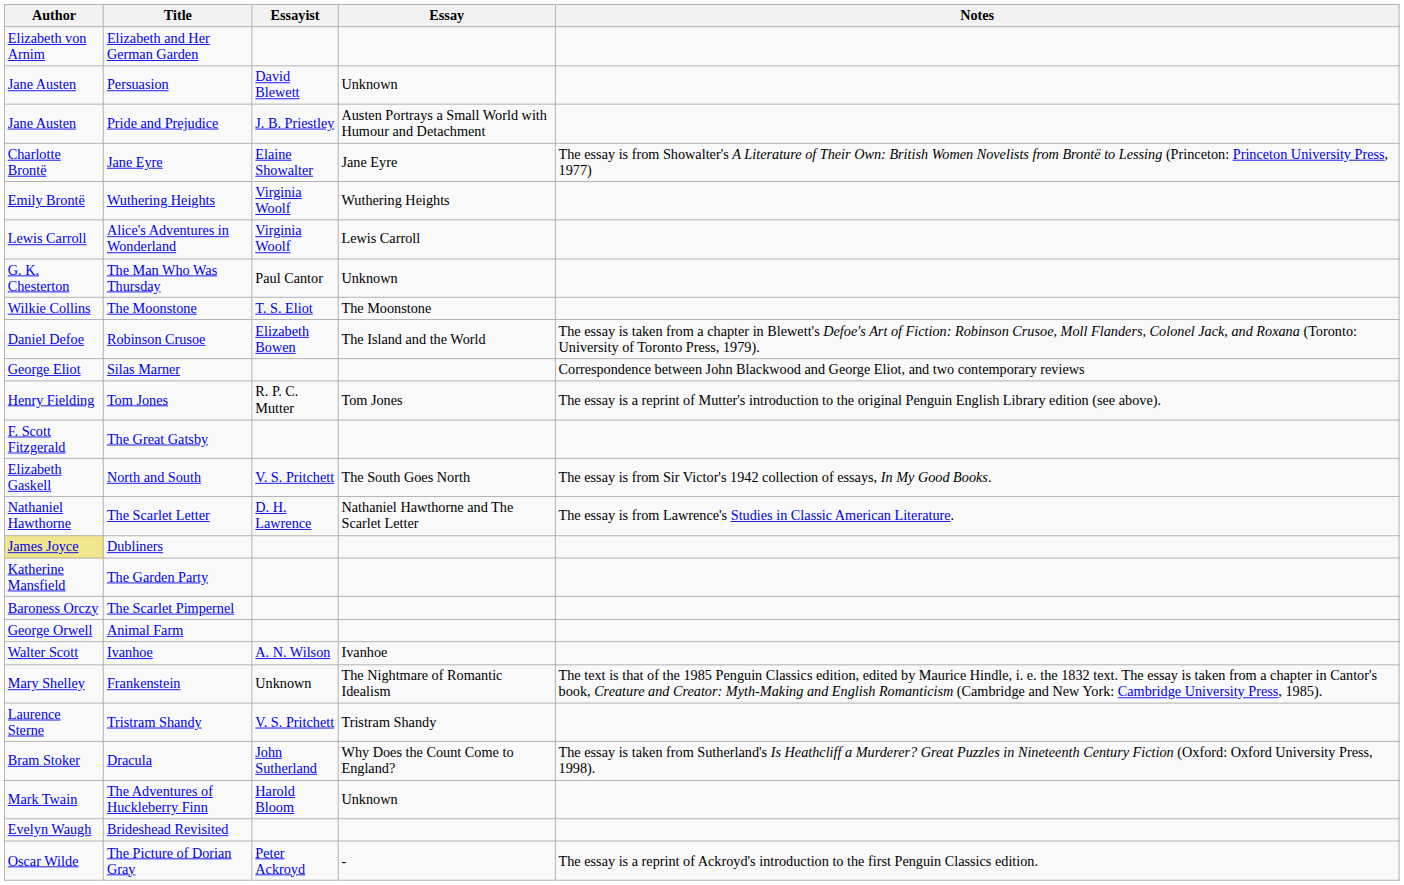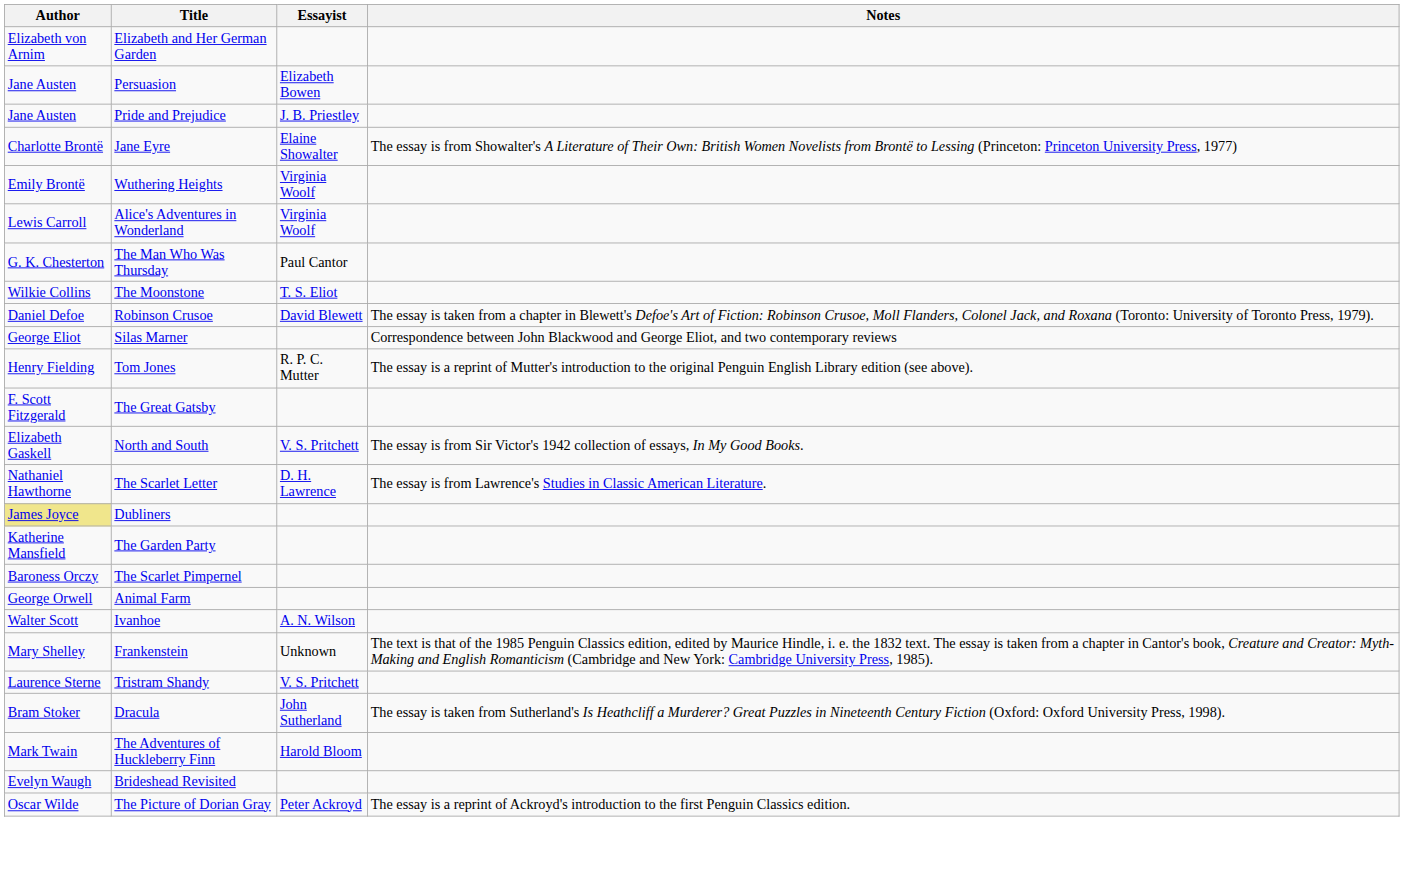- column: Essay | Unknown | Austen Portrays a Small World with Humour and Detachment | Jane Eyre | Wuthering Heights | Lewis Carroll | Unknown | The Moonstone | The Island and the World | Tom Jones | The South Goes North | Nathaniel Hawthorne and The Scarlet Letter | Ivanhoe | The Nightmare of Romantic Idealism | Tristram Shandy | Why Does the Count Come to England? | Unknown | -
Persuasion | Essayist: David Blewett -> Elizabeth Bowen
Robinson Crusoe | Essayist: Elizabeth Bowen -> David Blewett
